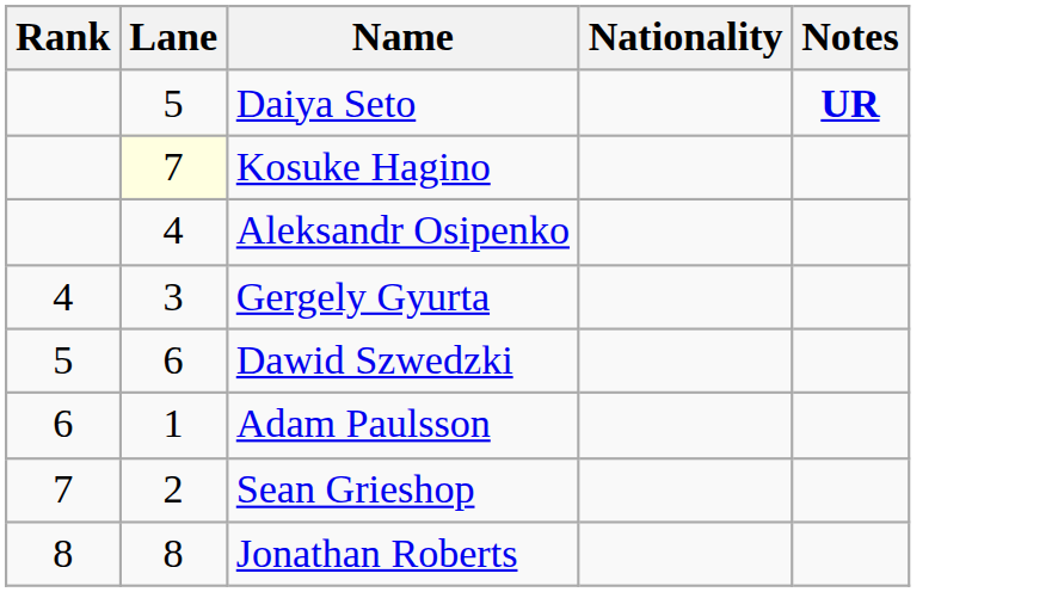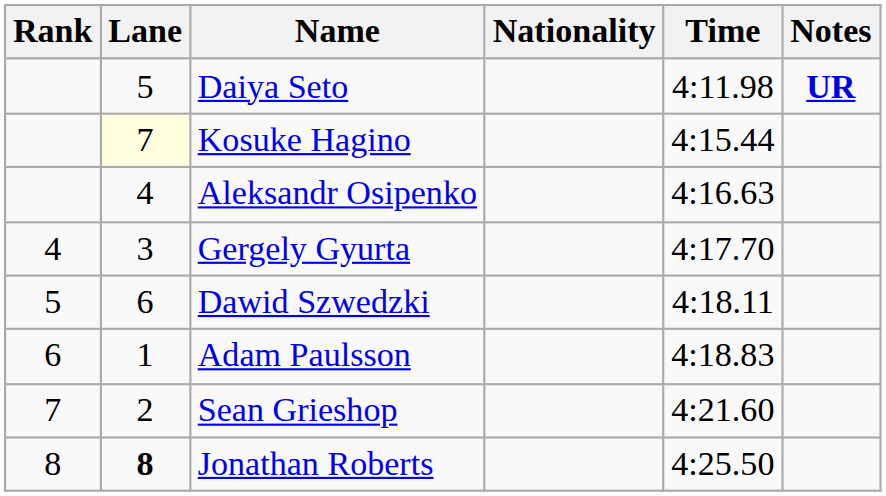+ column: Time | 4:11.98 | 4:15.44 | 4:16.63 | 4:17.70 | 4:18.11 | 4:18.83 | 4:21.60 | 4:25.50
Jonathan Roberts | Lane: normal -> bold
